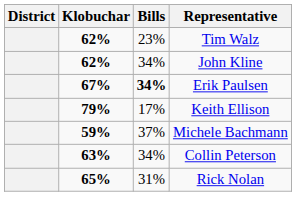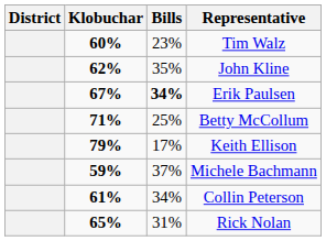Tim Walz | Klobuchar: 62% -> 60%
John Kline | Bills: 34% -> 35%
+ row: 71% | 25% | Betty McCollum
Collin Peterson | Klobuchar: 63% -> 61%
